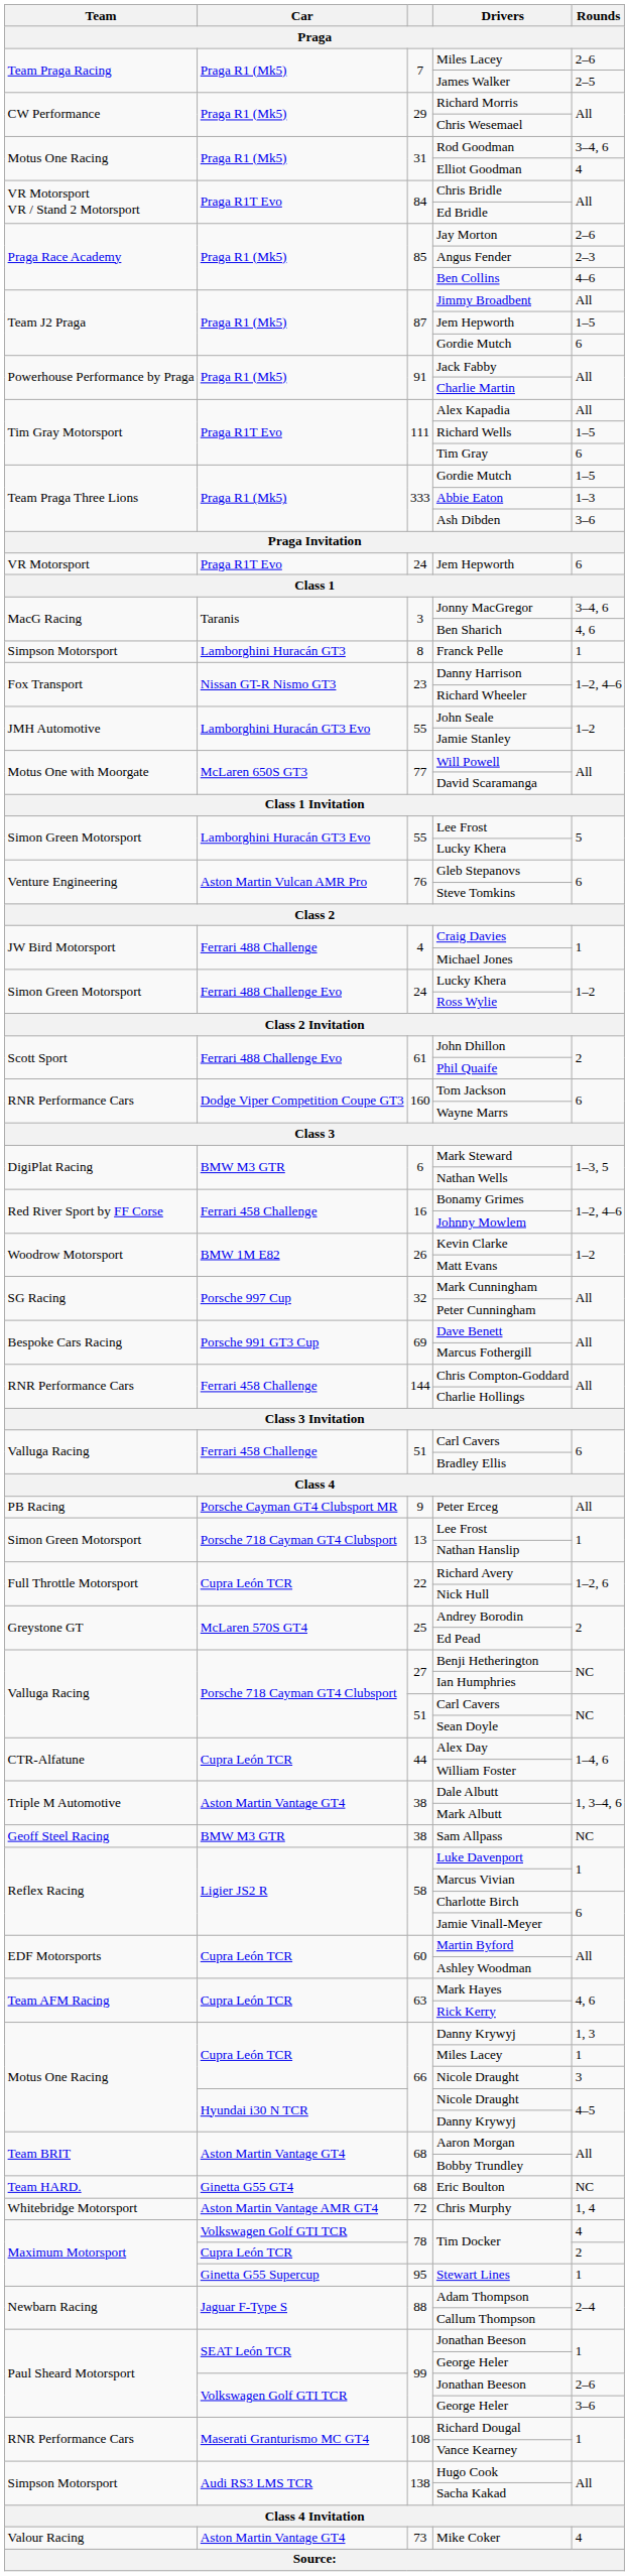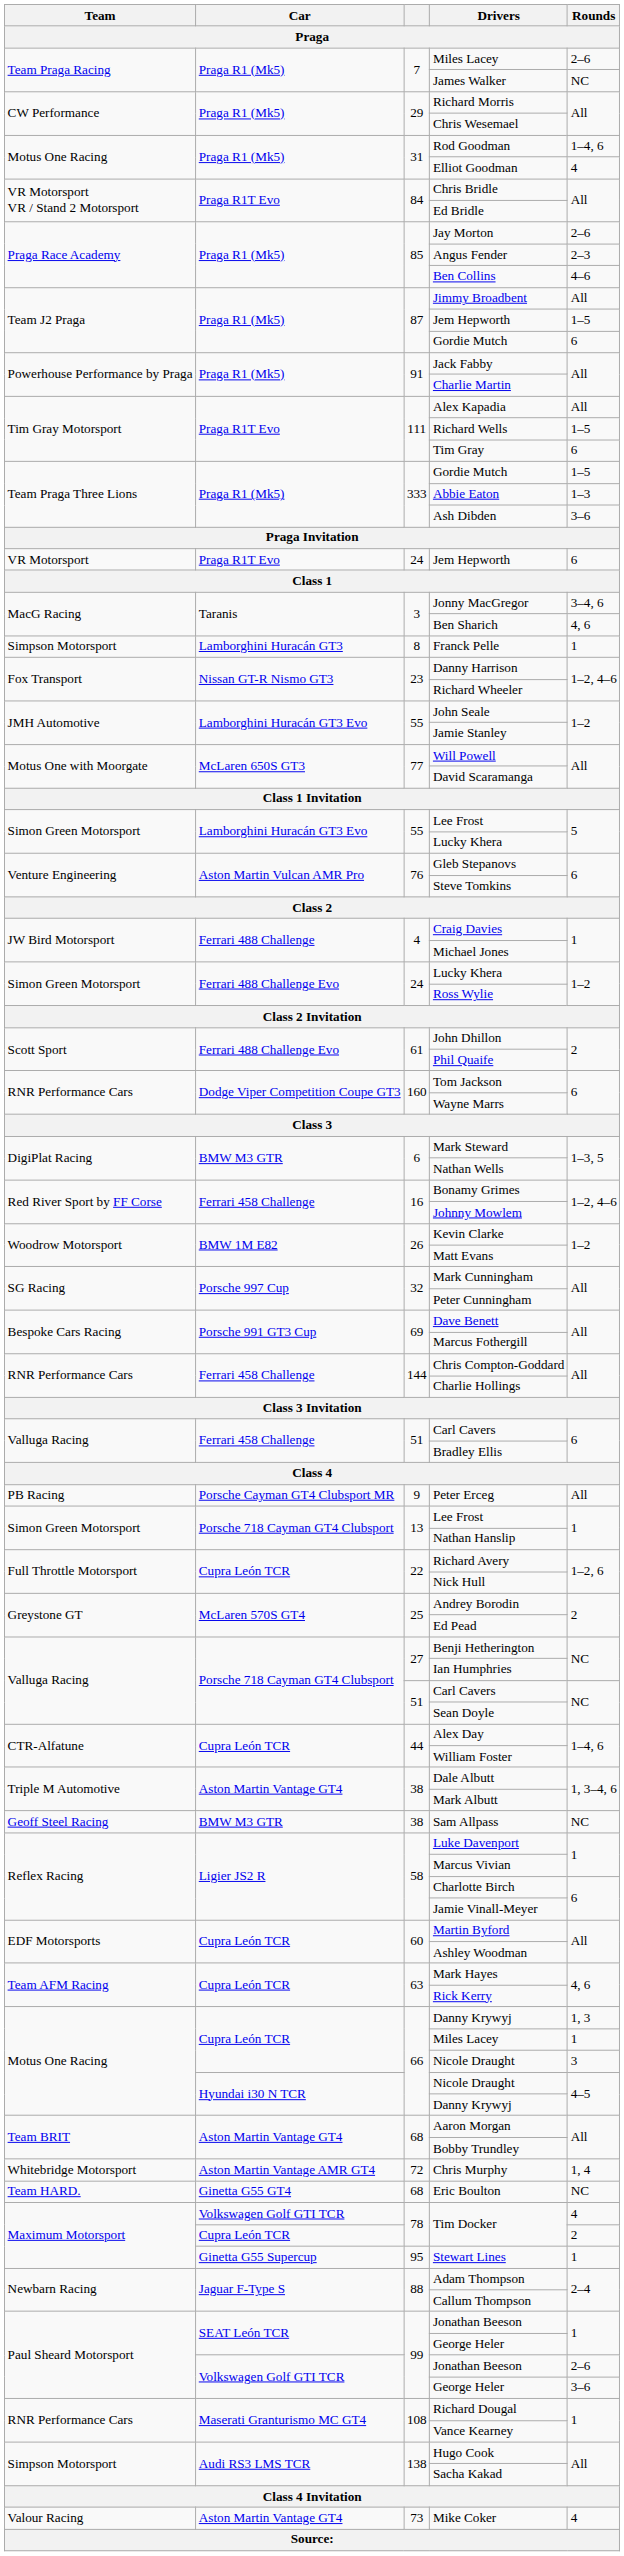James Walker | Rounds: 2–5 -> NC
Rod Goodman | Rounds: 3–4, 6 -> 1–4, 6
rows swapped: Eric Boulton <-> Chris Murphy
